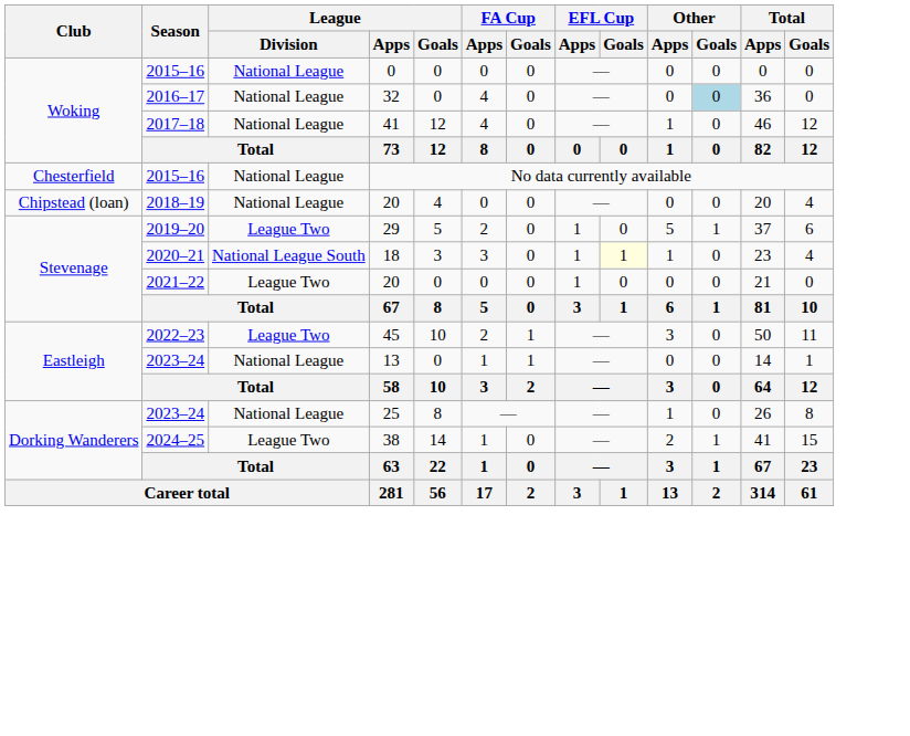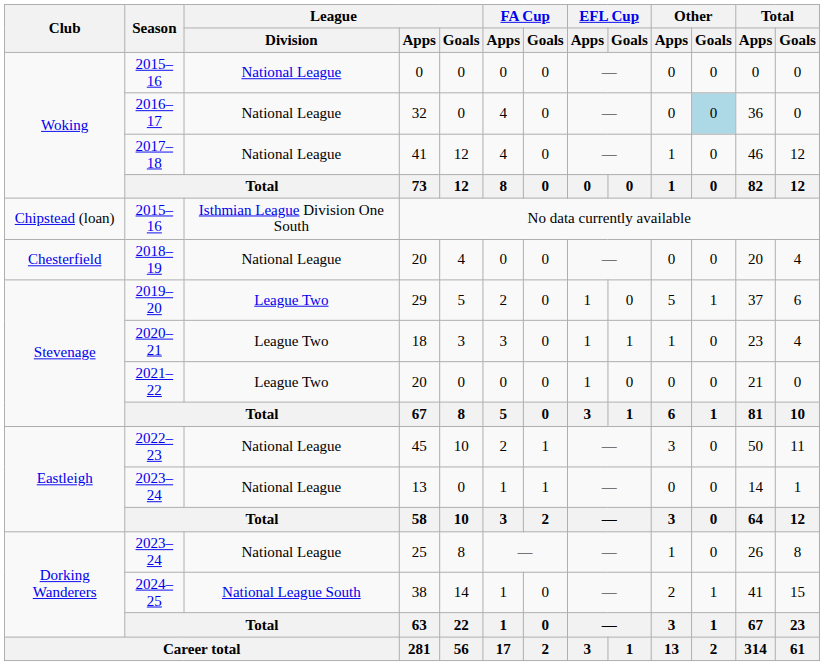No data currently available | Club: Chesterfield -> Chipstead (loan)
No data currently available | League / Division: National League -> Isthmian League Division One South
2018–19 / 20 | Club: Chipstead (loan) -> Chesterfield
18 | League / Division: National League South -> League Two
18 | EFL Cup / Goals: lightyellow background -> no background
45 | League / Division: League Two -> National League
38 | League / Division: League Two -> National League South
